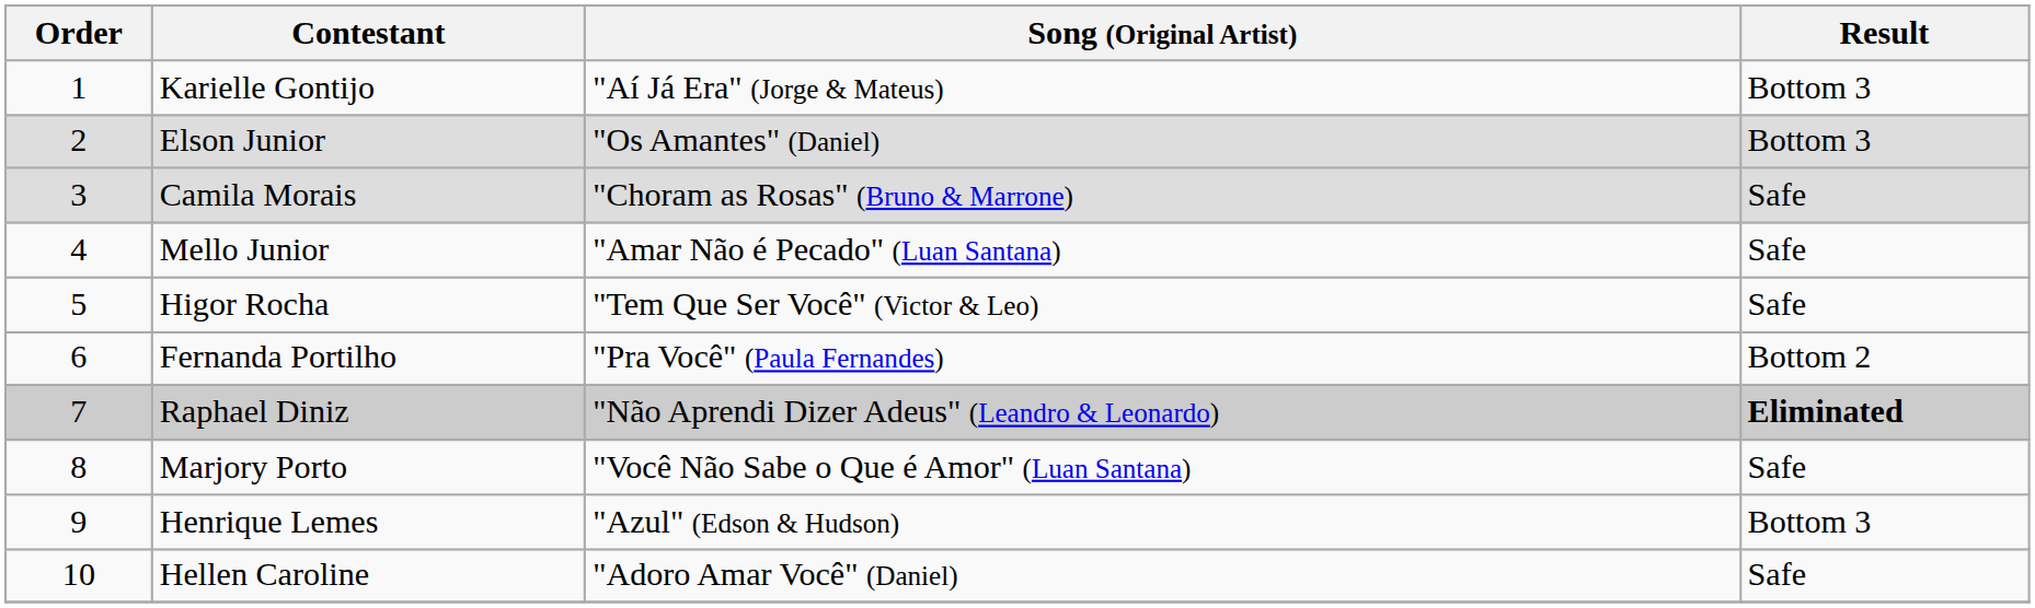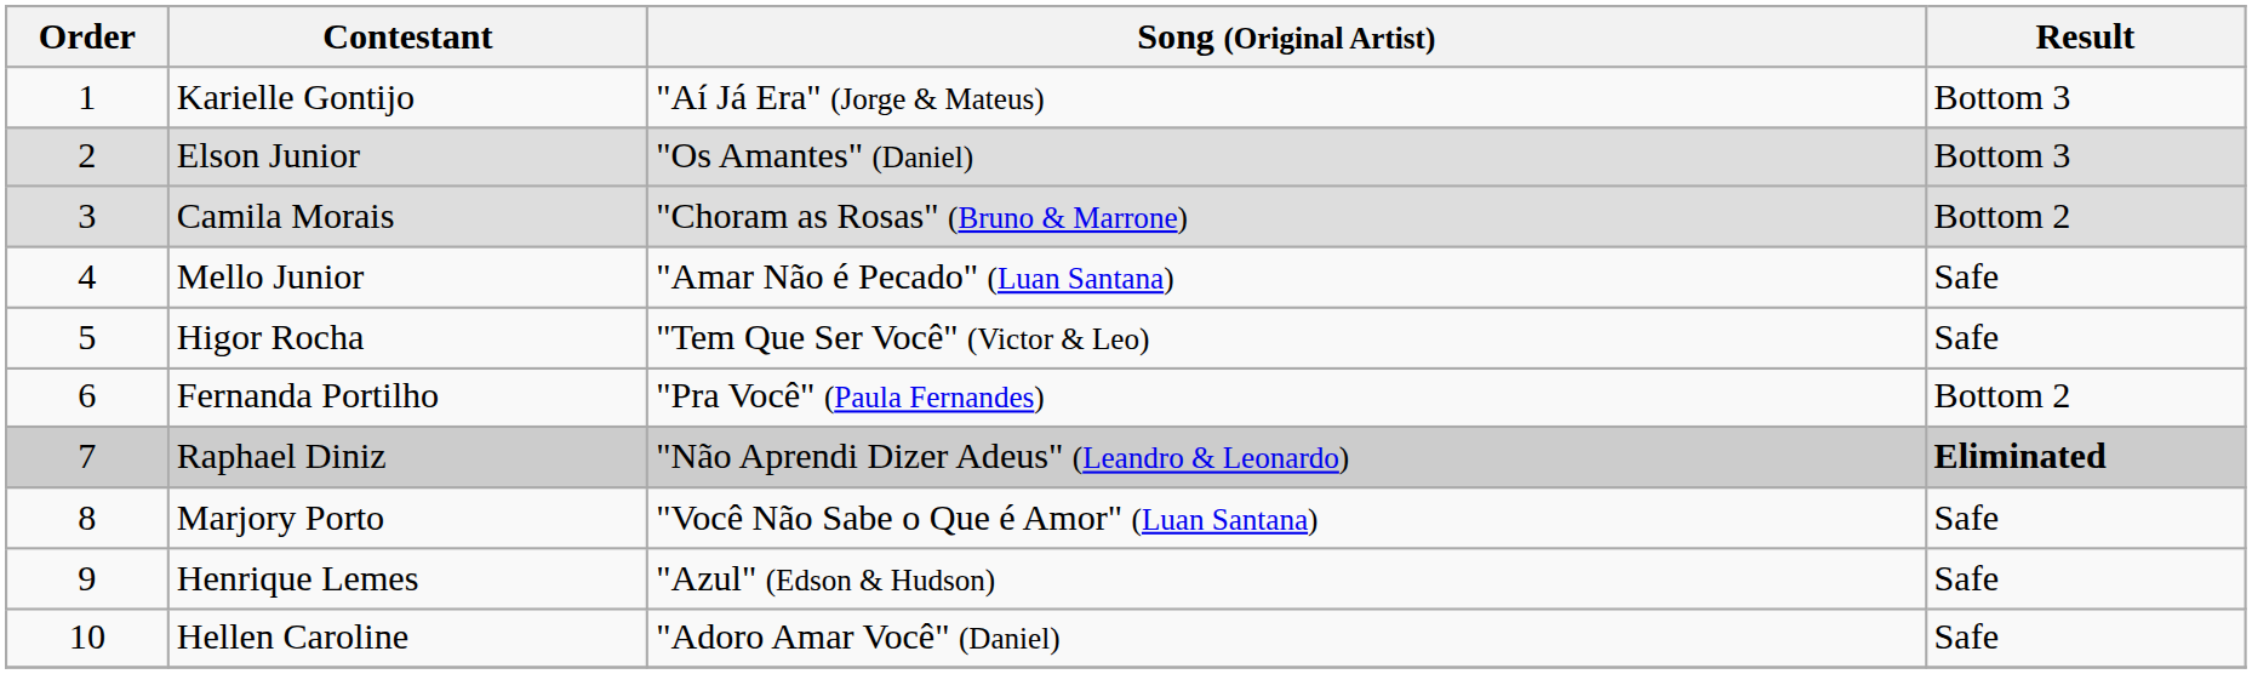Camila Morais | Result: Safe -> Bottom 2
Henrique Lemes | Result: Bottom 3 -> Safe
